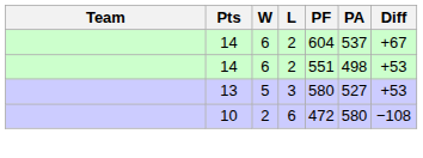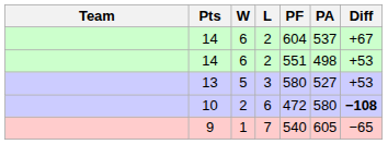10 | Diff: normal -> bold
+ row: 9 | 1 | 7 | 540 | 605 | −65
